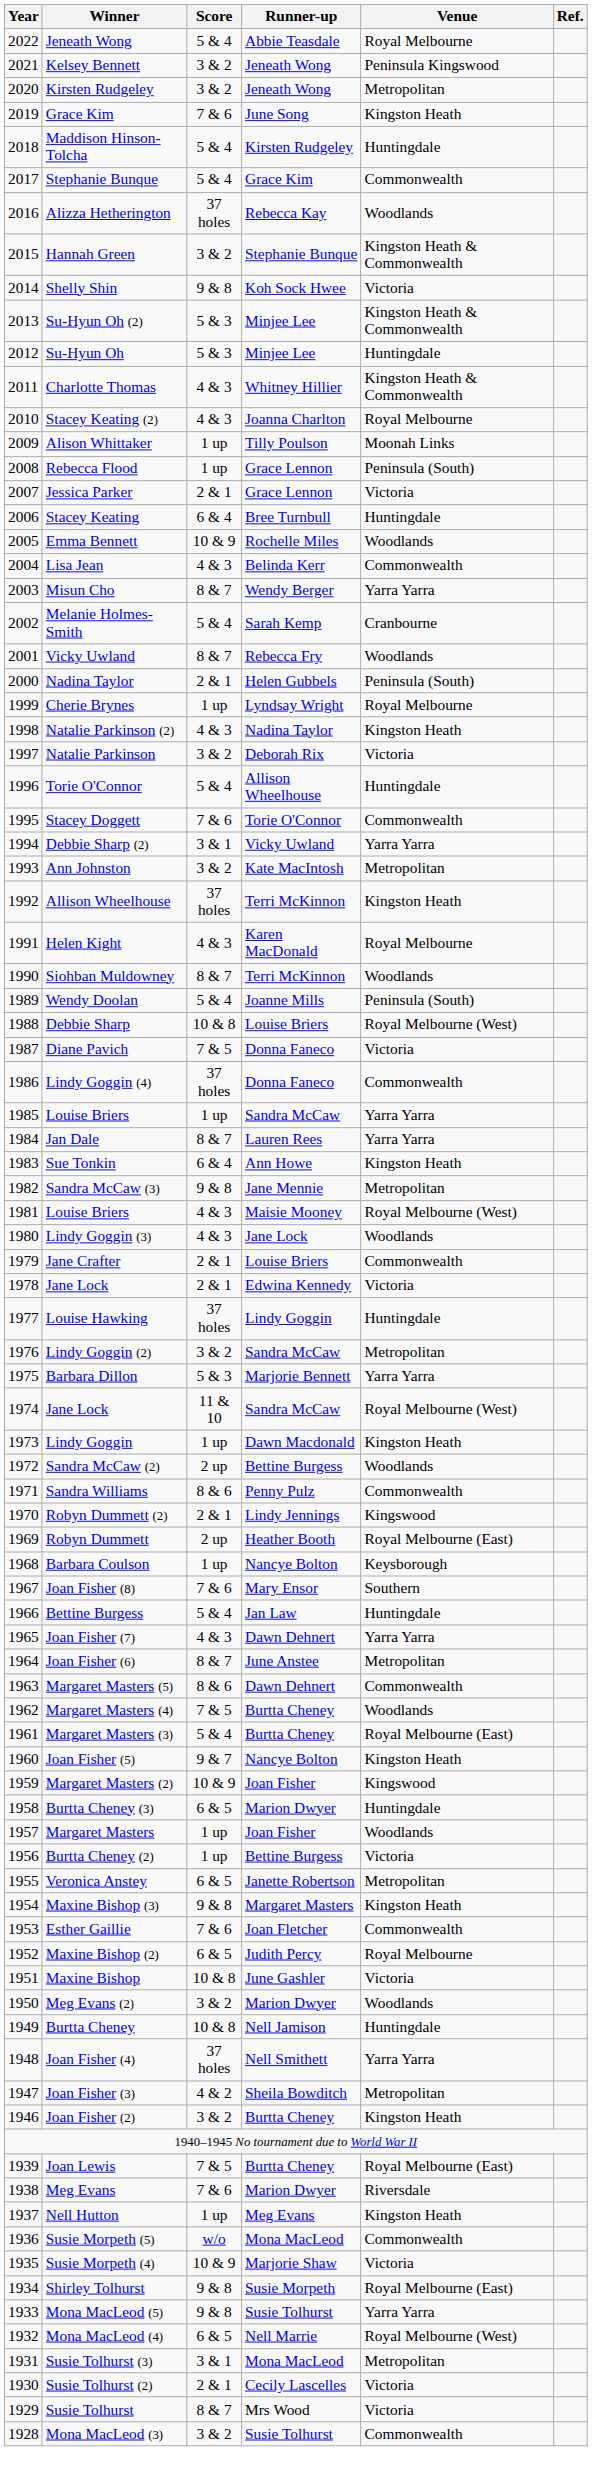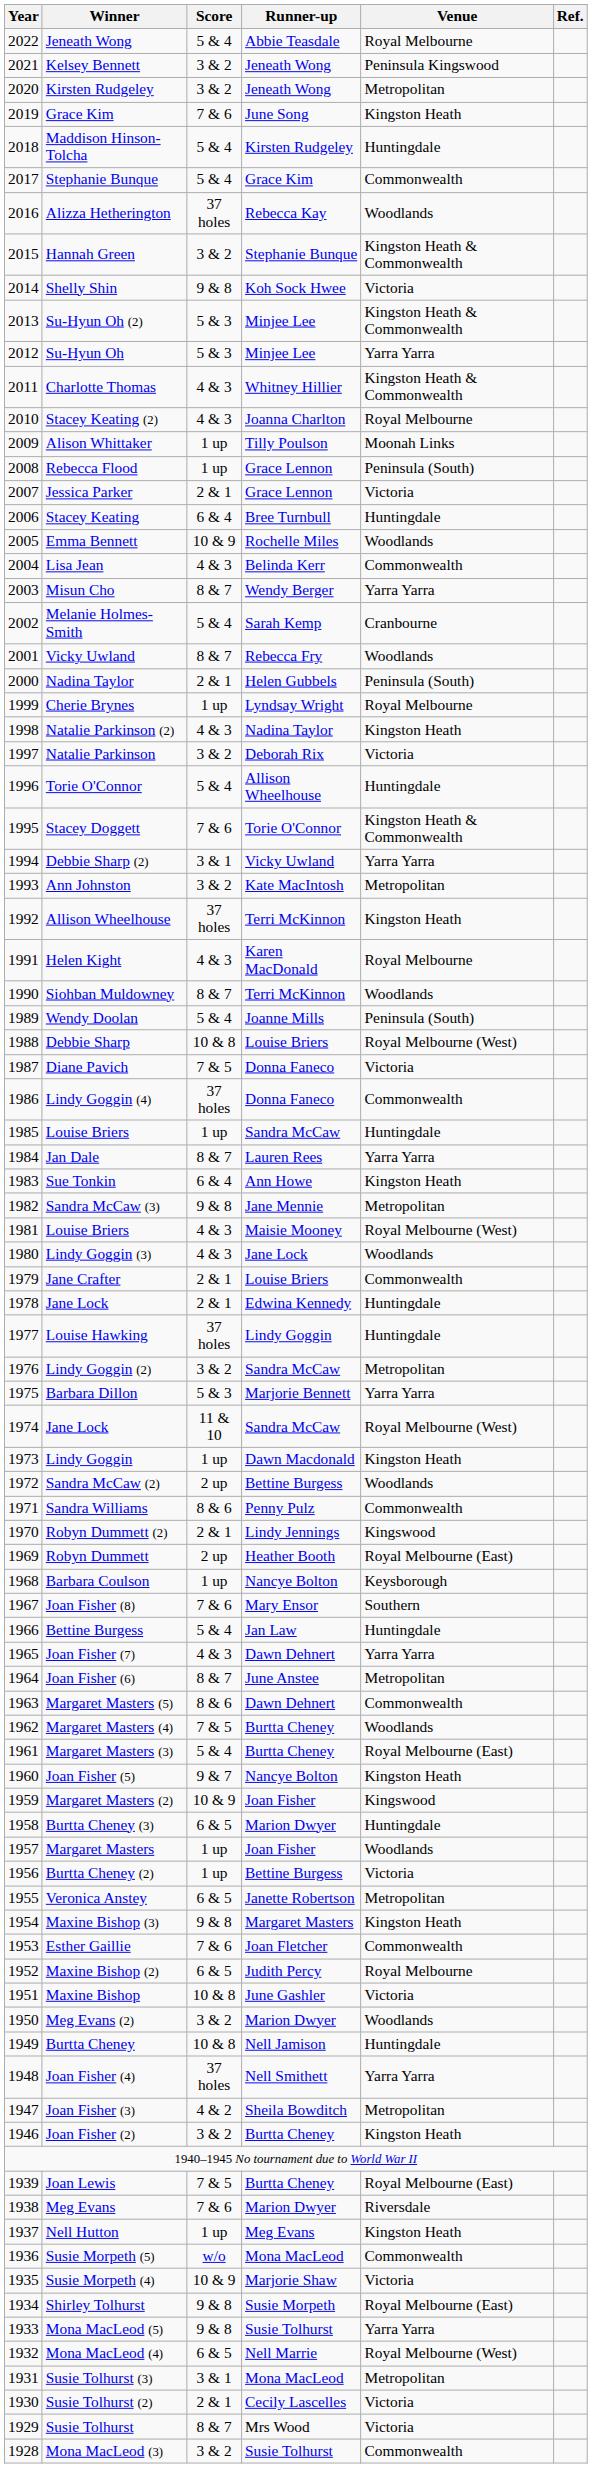Su-Hyun Oh | Venue: Huntingdale -> Yarra Yarra
Stacey Doggett | Venue: Commonwealth -> Kingston Heath & Commonwealth
1985 / Louise Briers | Venue: Yarra Yarra -> Huntingdale
1978 / Jane Lock | Venue: Victoria -> Huntingdale
